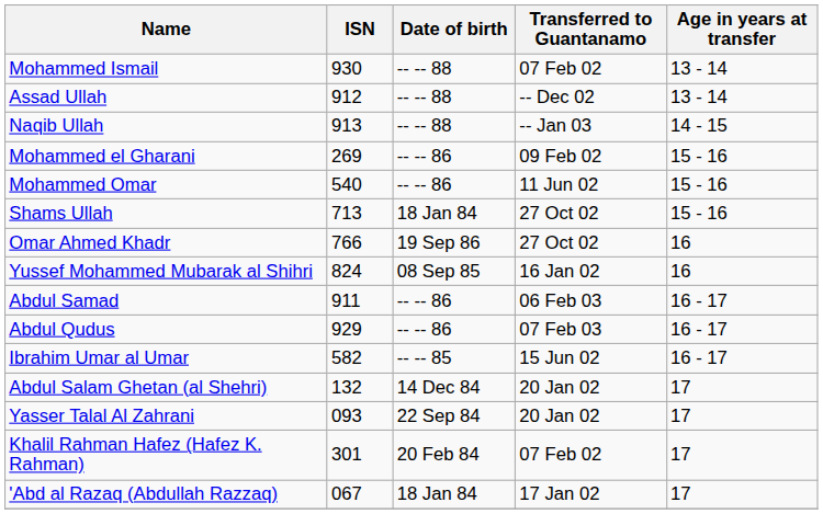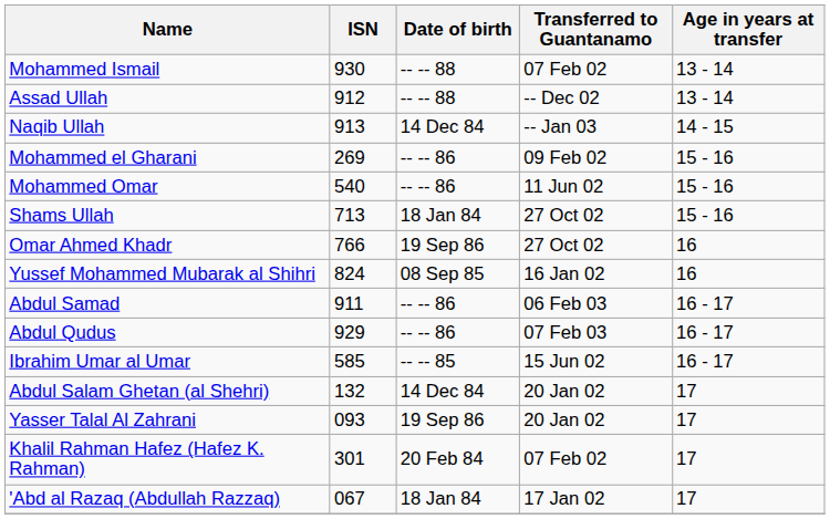Naqib Ullah | Date of birth: -- -- 88 -> 14 Dec 84
Ibrahim Umar al Umar | ISN: 582 -> 585
Yasser Talal Al Zahrani | Date of birth: 22 Sep 84 -> 19 Sep 86
